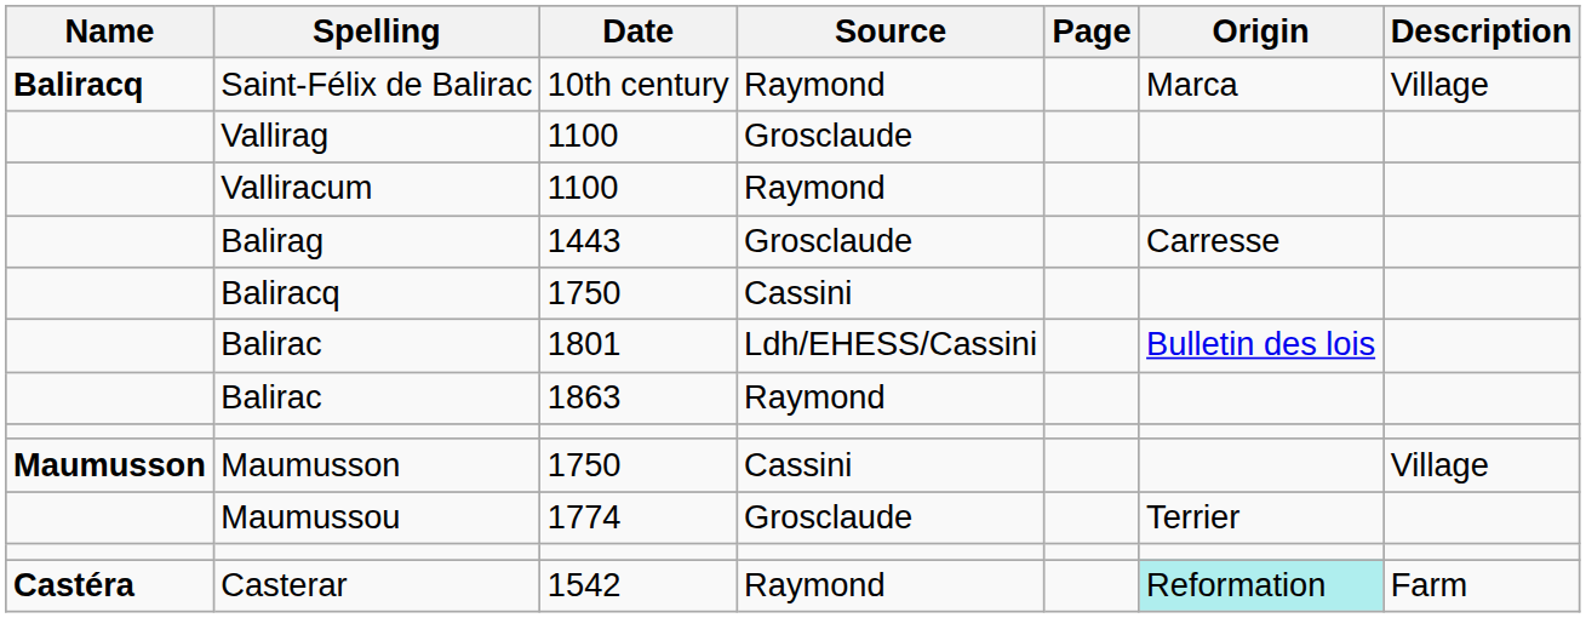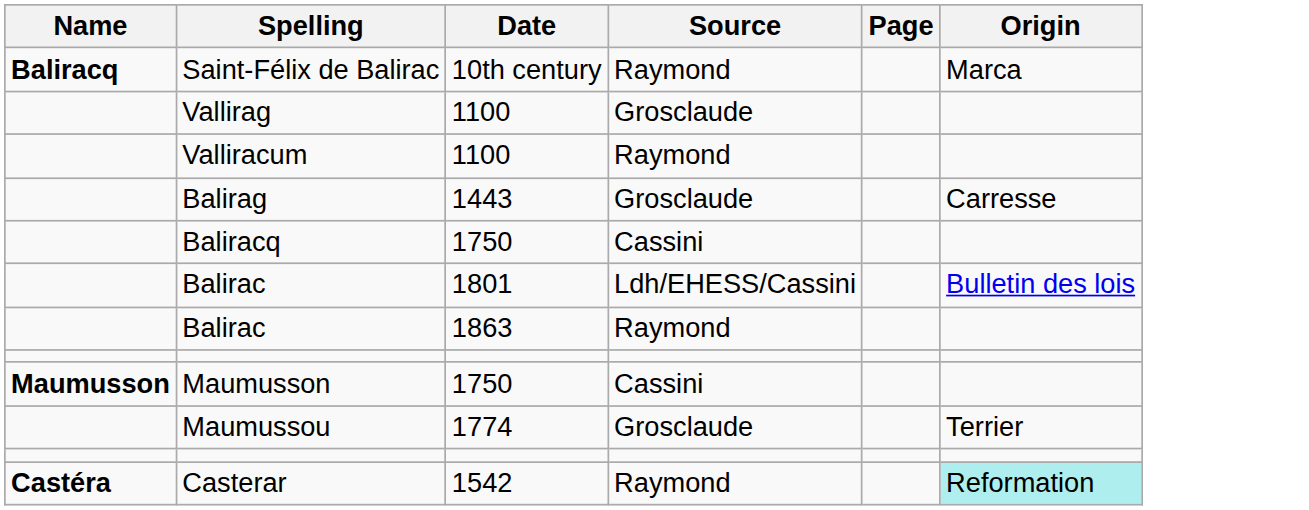- column: Description | Village | Village | Farm
